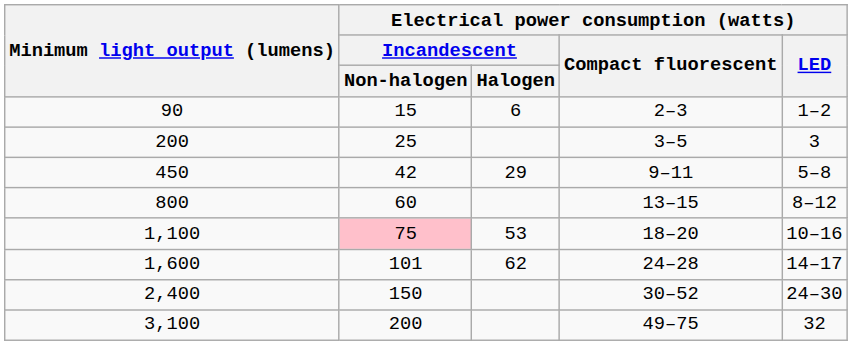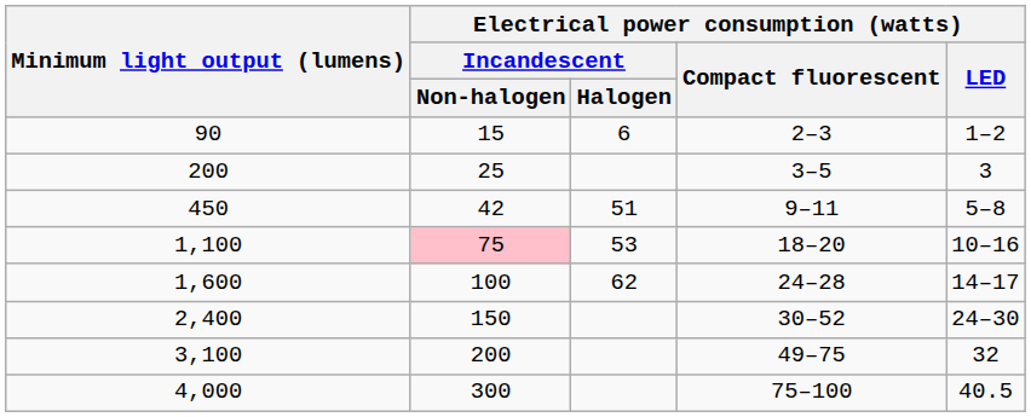450 | column 3: 29 -> 51
- row: 800 | 60 | 13–15 | 8–12
1,600 | column 2: 101 -> 100
+ row: 4,000 | 300 | 75–100 | 40.5
